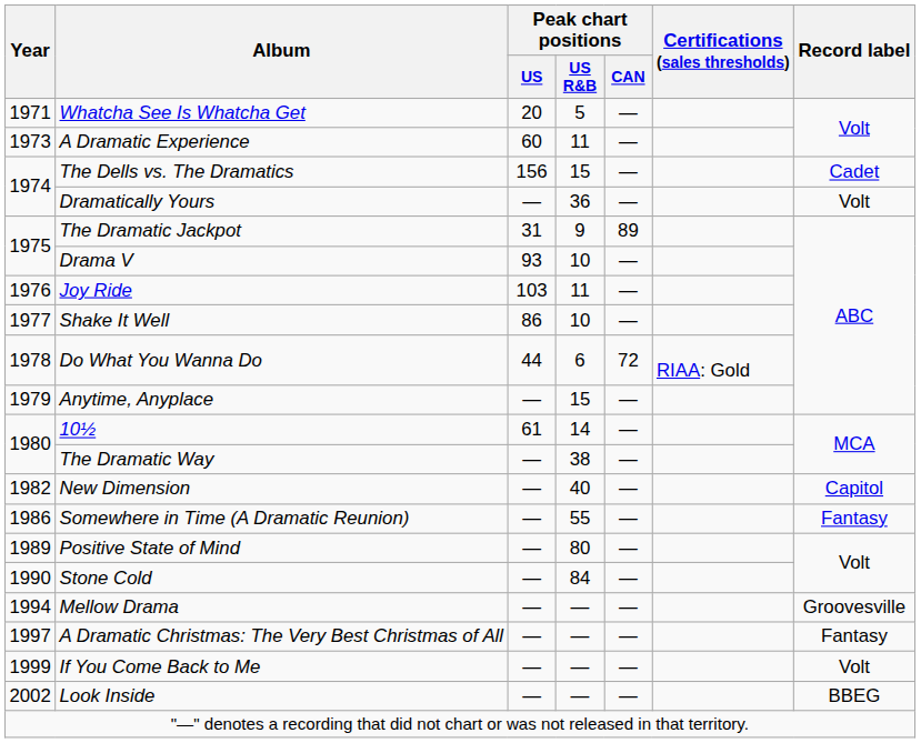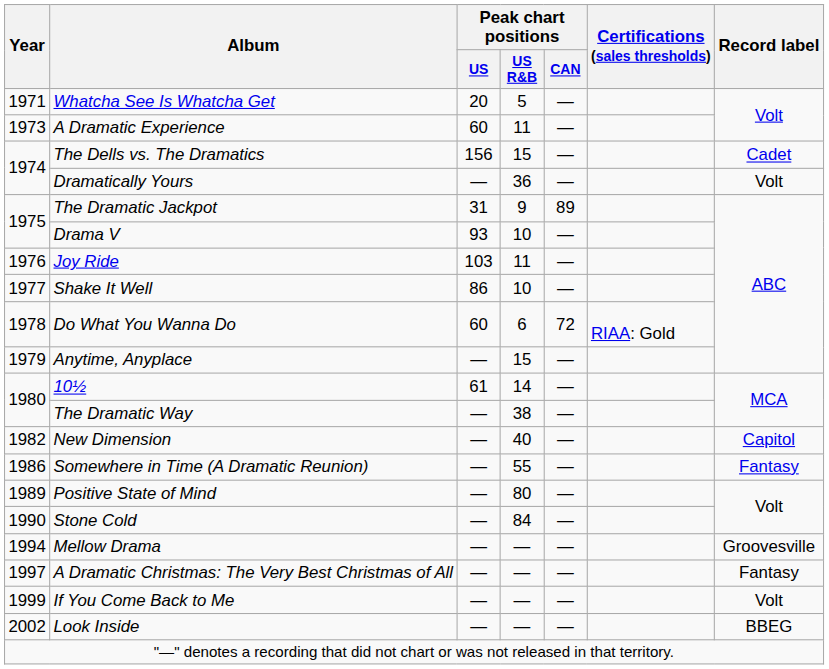Do What You Wanna Do | Peak chart positions / US: 44 -> 60
